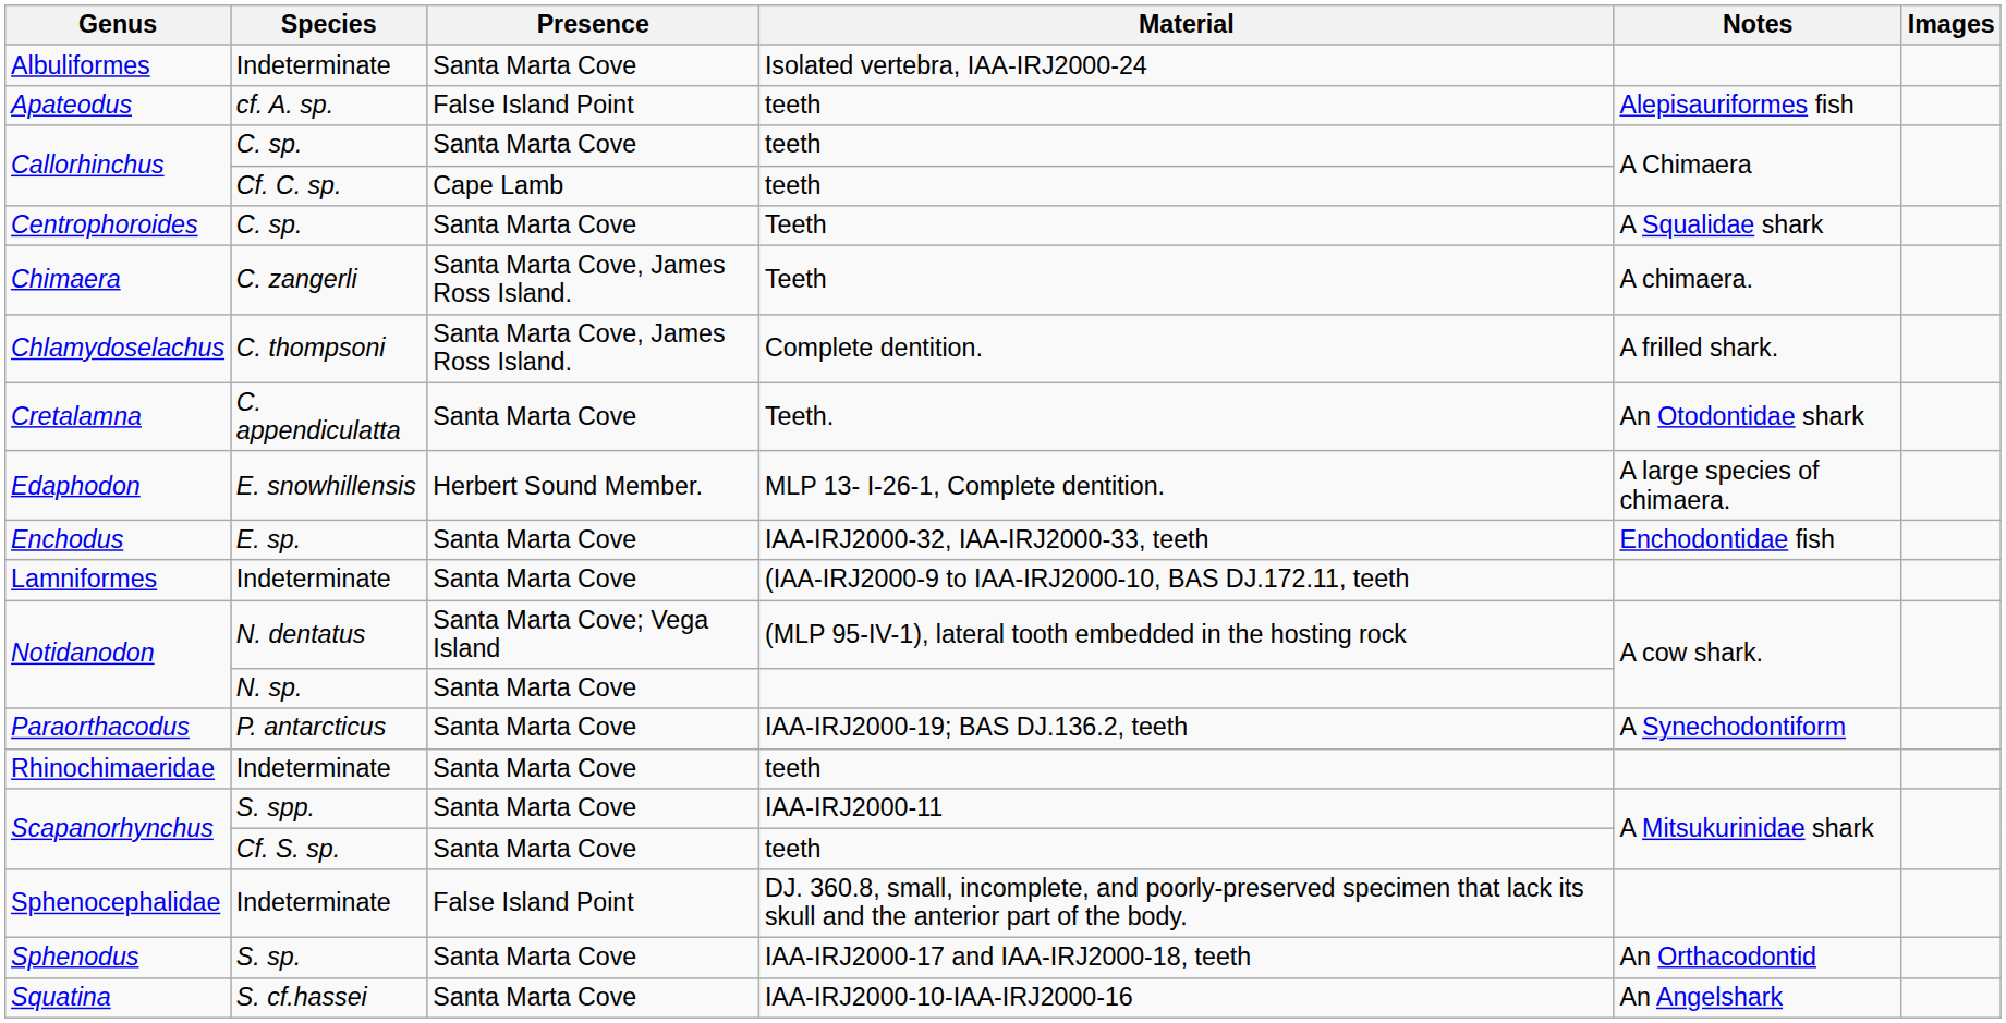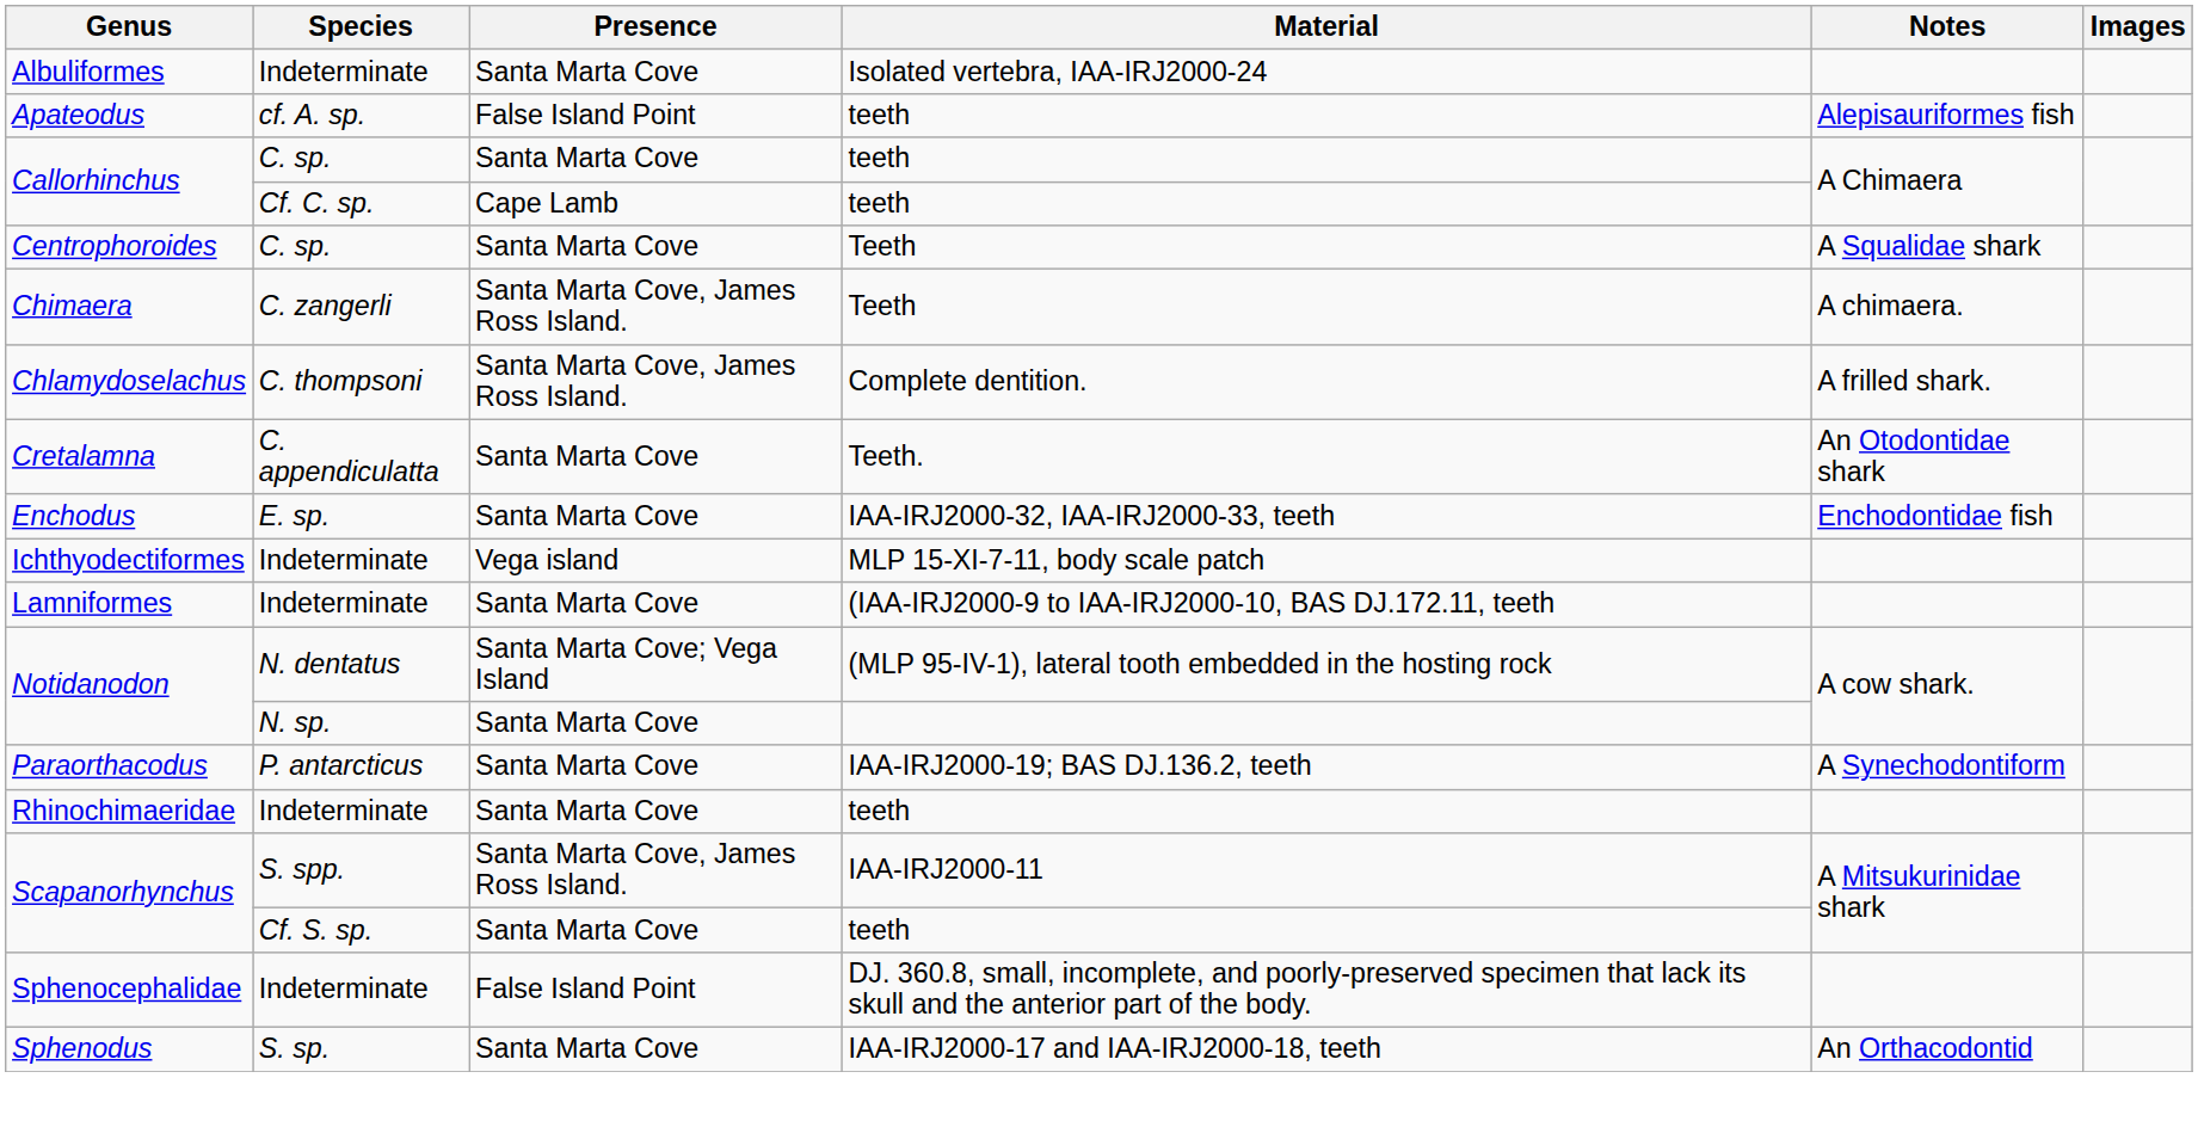- row: Edaphodon | E. snowhillensis | Herbert Sound Member. | MLP 13- I-26-1, Complete dentition. | A large species of chimaera.
+ row: Ichthyodectiformes | Indeterminate | Vega island | MLP 15-XI-7-11, body scale patch
Scapanorhynchus / S. spp. | Presence: Santa Marta Cove -> Santa Marta Cove, James Ross Island.
- row: Squatina | S. cf.hassei | Santa Marta Cove | IAA-IRJ2000-10-IAA-IRJ2000-16 | An Angelshark
